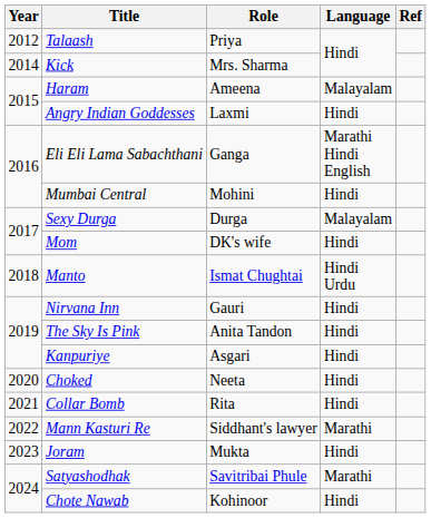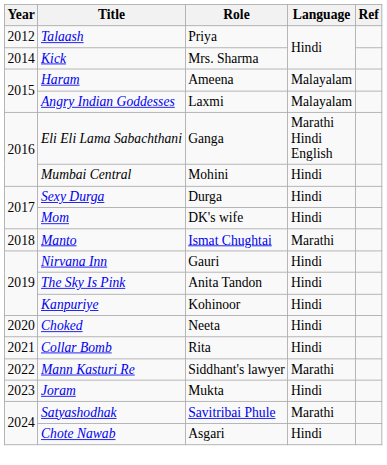Angry Indian Goddesses | Language: Hindi -> Malayalam
Sexy Durga | Language: Malayalam -> Hindi
Manto | Language: Hindi Urdu -> Marathi
Kanpuriye | Role: Asgari -> Kohinoor
Chote Nawab | Role: Kohinoor -> Asgari
